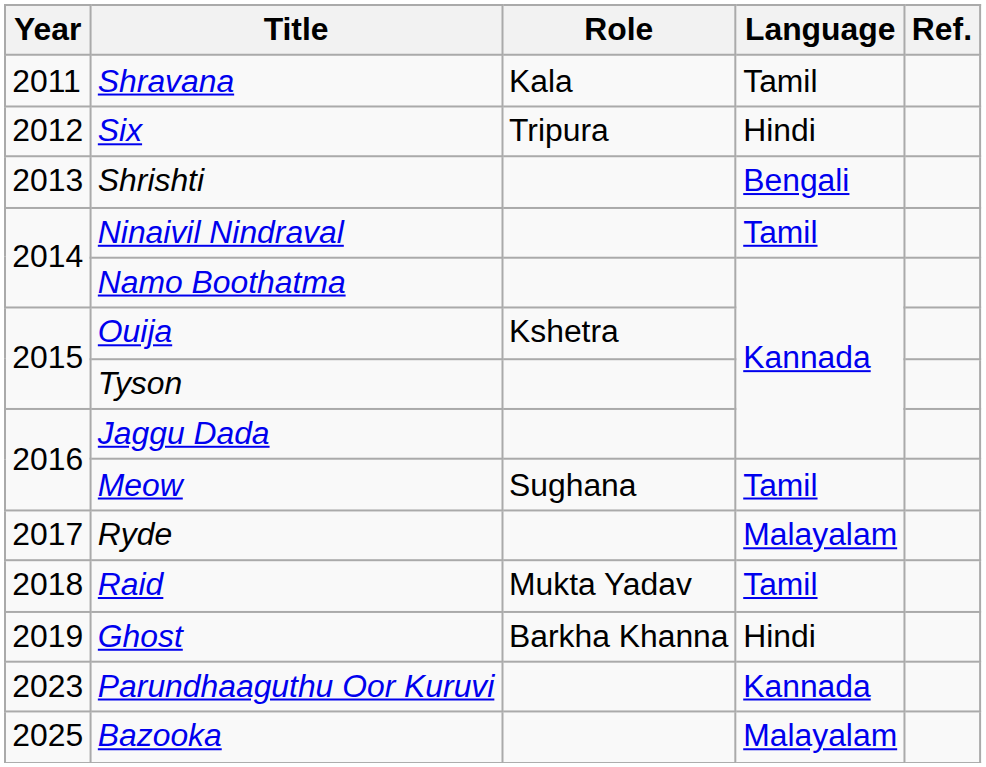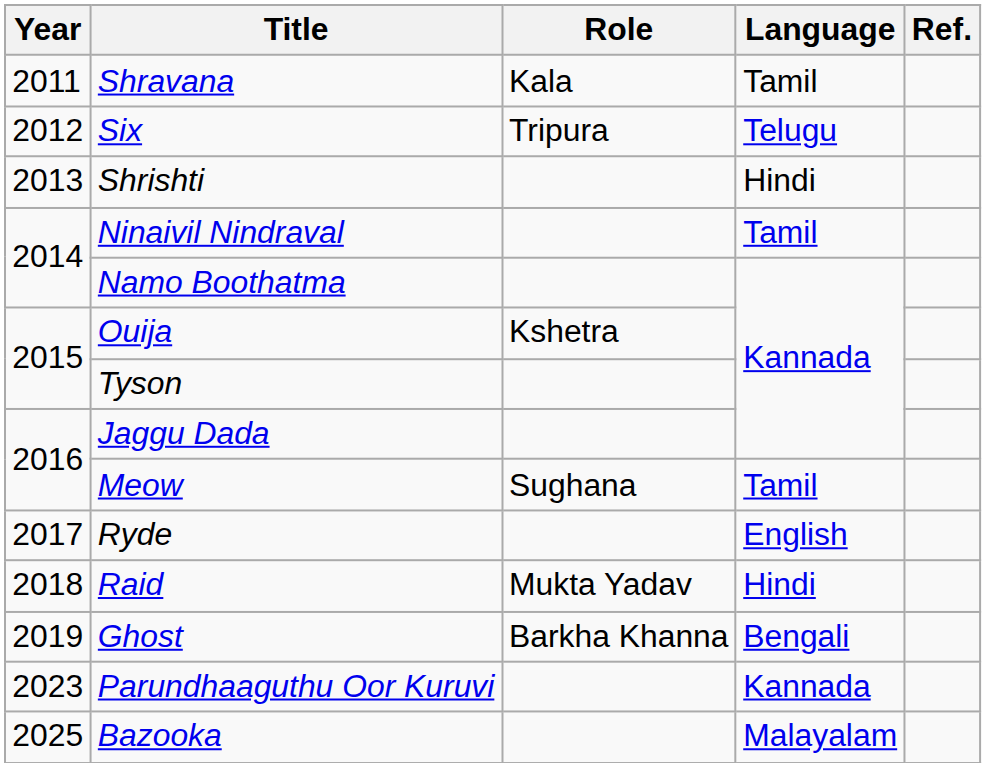Six | Language: Hindi -> Telugu
Shrishti | Language: Bengali -> Hindi
Ryde | Language: Malayalam -> English
Raid | Language: Tamil -> Hindi
Ghost | Language: Hindi -> Bengali
